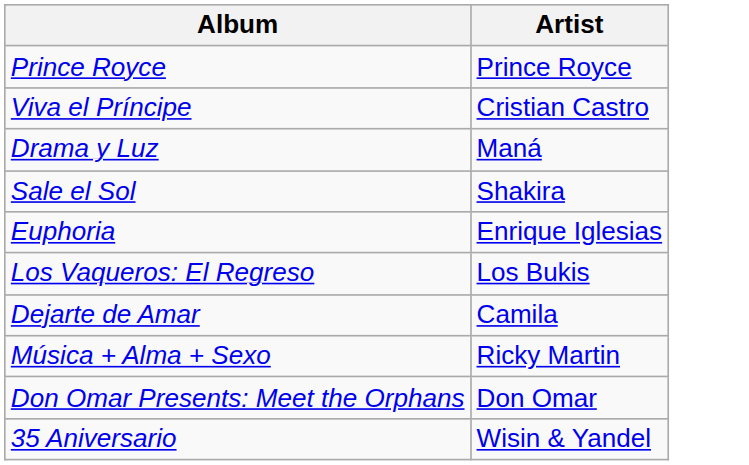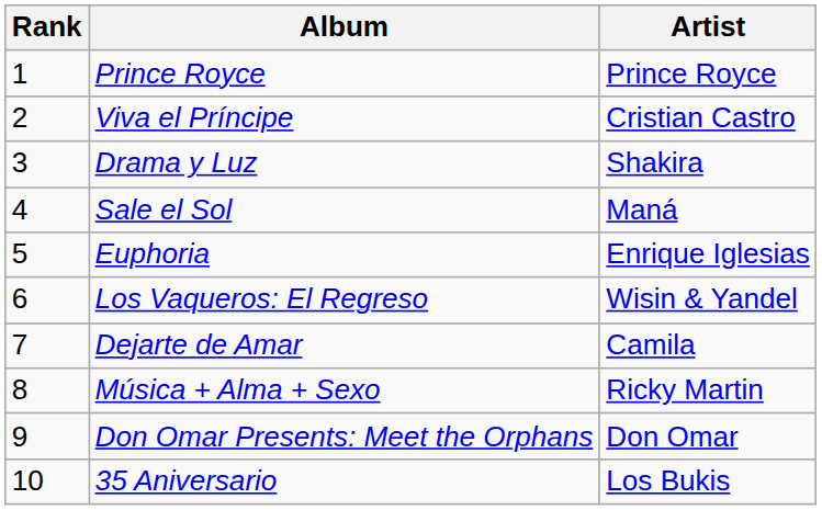+ column: Rank | 1 | 2 | 3 | 4 | 5 | 6 | 7 | 8 | 9 | 10
Drama y Luz | Artist: Maná -> Shakira
Sale el Sol | Artist: Shakira -> Maná
Los Vaqueros: El Regreso | Artist: Los Bukis -> Wisin & Yandel
35 Aniversario | Artist: Wisin & Yandel -> Los Bukis
